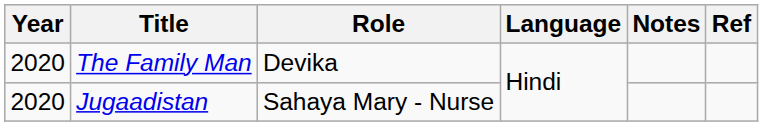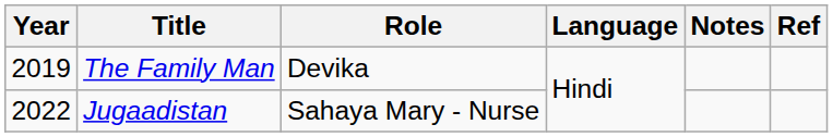The Family Man | Year: 2020 -> 2019
Jugaadistan | Year: 2020 -> 2022
